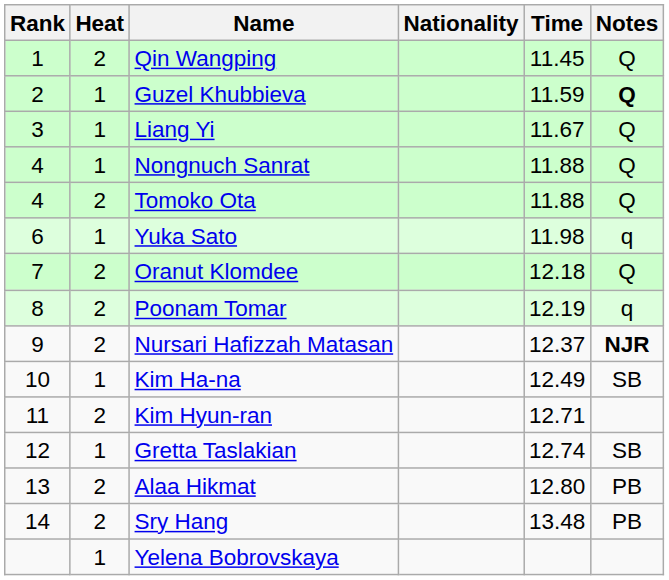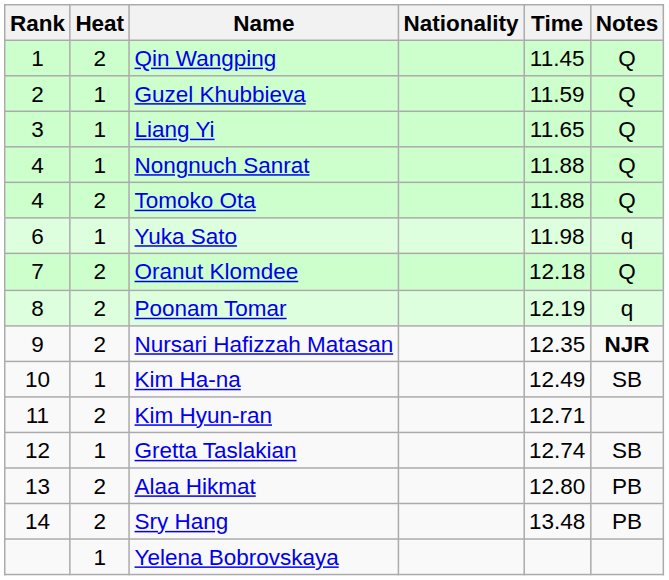Guzel Khubbieva | Notes: bold -> normal
Liang Yi | Time: 11.67 -> 11.65
Nursari Hafizzah Matasan | Time: 12.37 -> 12.35
